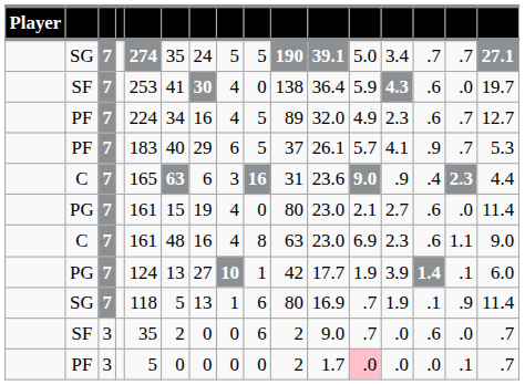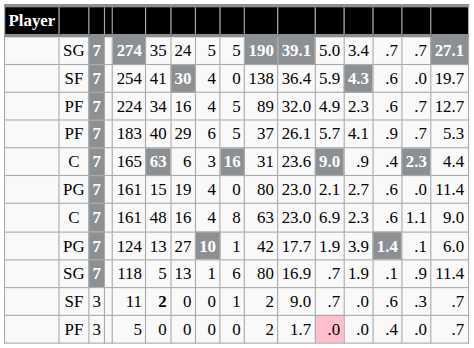SF / 7 | column 5: 253 -> 254
SF / 3 | column 5: 35 -> 11
SF / 3 | column 6: normal -> bold
SF / 3 | column 9: 6 -> 1
SF / 3 | column 15: .0 -> .3
PF / 3 | column 14: .0 -> .4
PF / 3 | column 15: .1 -> .0
